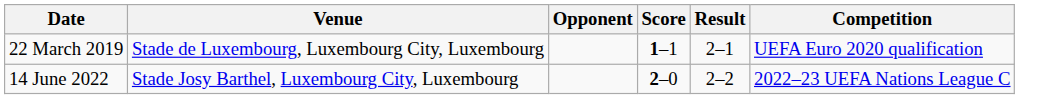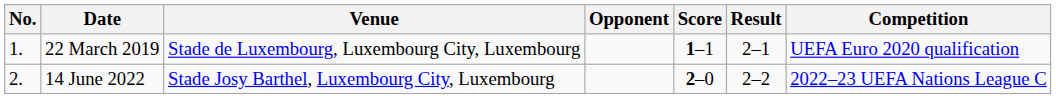+ column: No. | 1. | 2.
